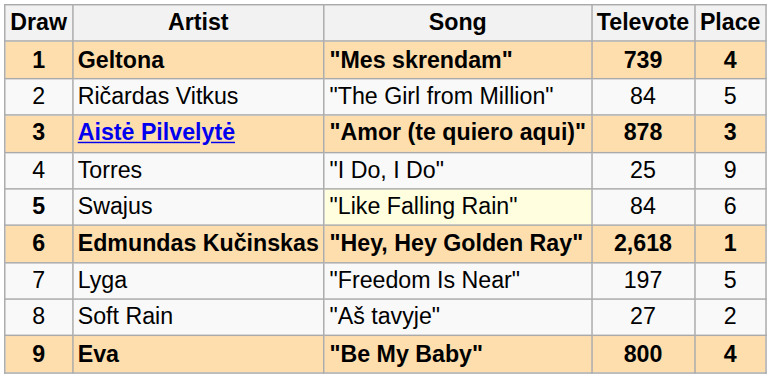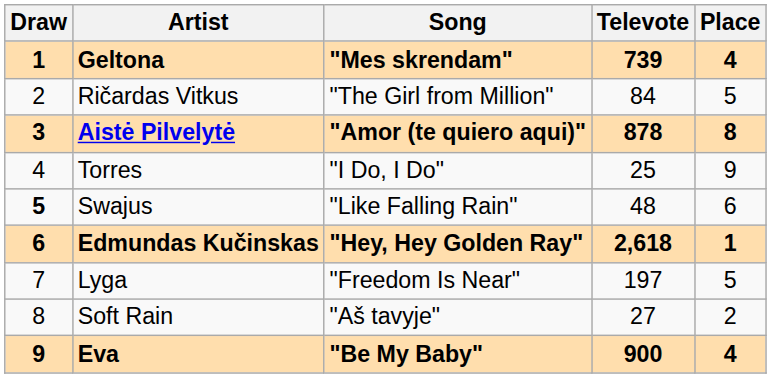Aistė Pilvelytė | Place: 3 -> 8
Swajus | Song: lightyellow background -> no background
Swajus | Televote: 84 -> 48
Eva | Televote: 800 -> 900
